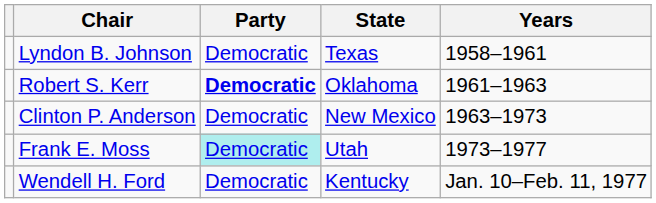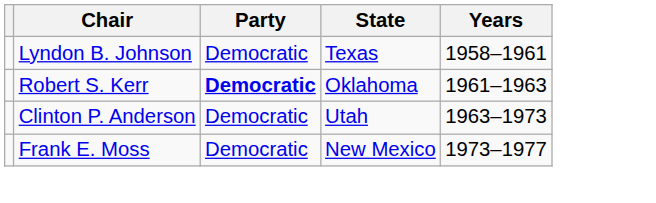Clinton P. Anderson | State: New Mexico -> Utah
Frank E. Moss | Party: paleturquoise background -> no background
Frank E. Moss | State: Utah -> New Mexico
- row: Wendell H. Ford | Democratic | Kentucky | Jan. 10–Feb. 11, 1977
